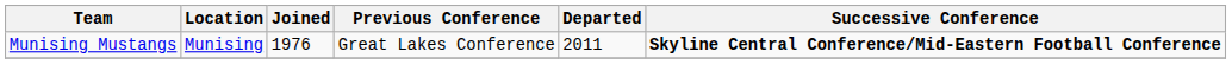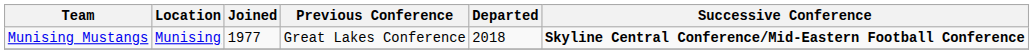Munising Mustangs | Joined: 1976 -> 1977
Munising Mustangs | Departed: 2011 -> 2018
